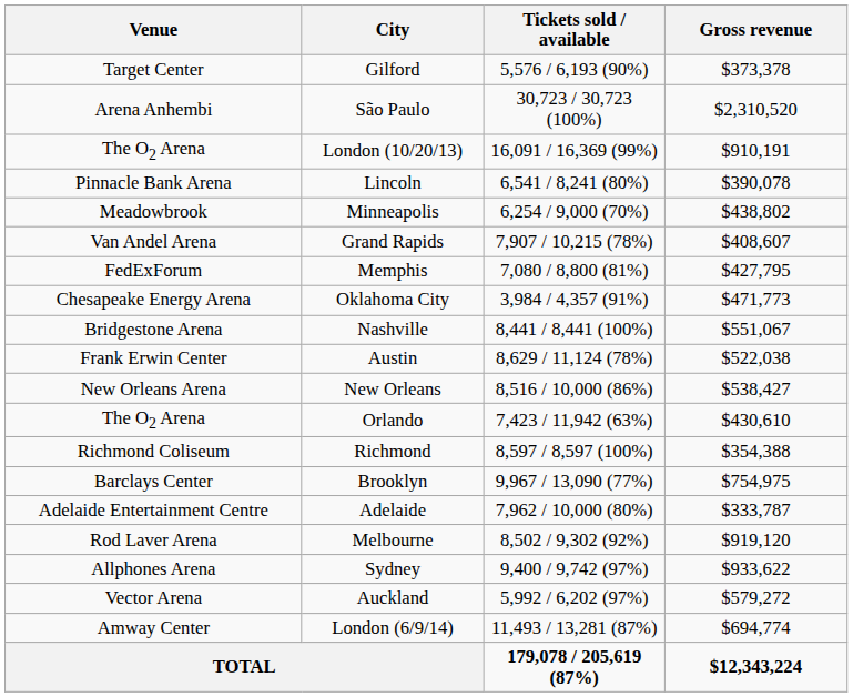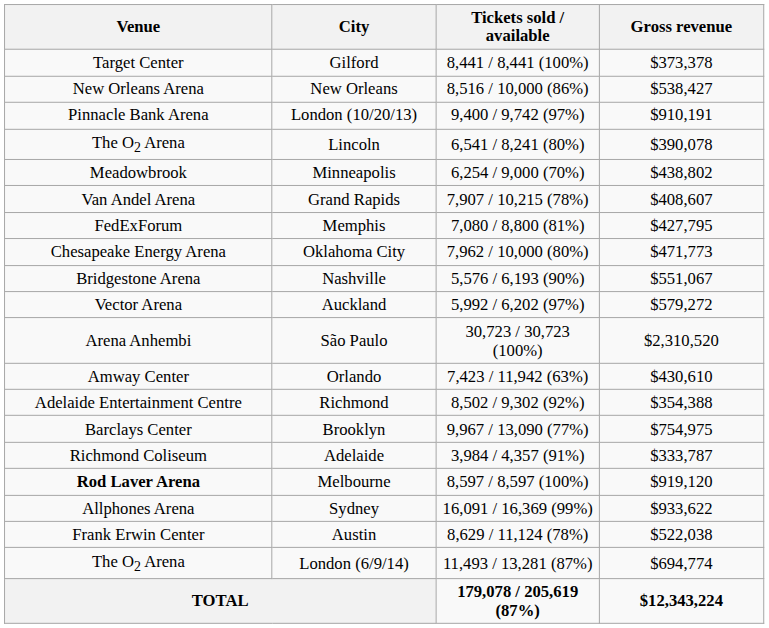Gilford | Tickets sold / available: 5,576 / 6,193 (90%) -> 8,441 / 8,441 (100%)
rows swapped: São Paulo <-> New Orleans
London (10/20/13) | Venue: The O2 Arena -> Pinnacle Bank Arena
London (10/20/13) | Tickets sold / available: 16,091 / 16,369 (99%) -> 9,400 / 9,742 (97%)
Lincoln | Venue: Pinnacle Bank Arena -> The O2 Arena
Oklahoma City | Tickets sold / available: 3,984 / 4,357 (91%) -> 7,962 / 10,000 (80%)
Nashville | Tickets sold / available: 8,441 / 8,441 (100%) -> 5,576 / 6,193 (90%)
rows swapped: Austin <-> Auckland
Orlando | Venue: The O2 Arena -> Amway Center
Richmond | Venue: Richmond Coliseum -> Adelaide Entertainment Centre
Richmond | Tickets sold / available: 8,597 / 8,597 (100%) -> 8,502 / 9,302 (92%)
Adelaide | Venue: Adelaide Entertainment Centre -> Richmond Coliseum
Adelaide | Tickets sold / available: 7,962 / 10,000 (80%) -> 3,984 / 4,357 (91%)
Melbourne | Venue: normal -> bold
Melbourne | Tickets sold / available: 8,502 / 9,302 (92%) -> 8,597 / 8,597 (100%)
Sydney | Tickets sold / available: 9,400 / 9,742 (97%) -> 16,091 / 16,369 (99%)
London (6/9/14) | Venue: Amway Center -> The O2 Arena
